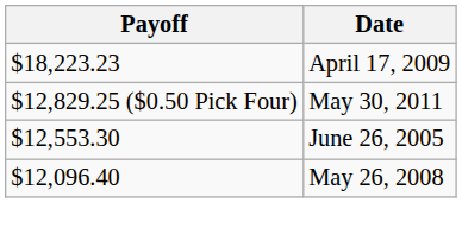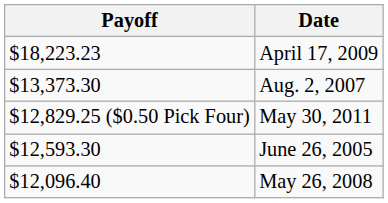+ row: $13,373.30 | Aug. 2, 2007
June 26, 2005 | Payoff: $12,553.30 -> $12,593.30
